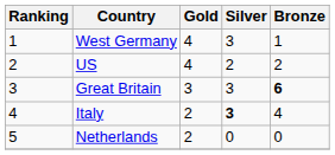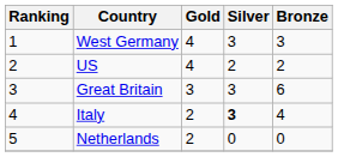West Germany | Bronze: 1 -> 3
Great Britain | Bronze: bold -> normal
